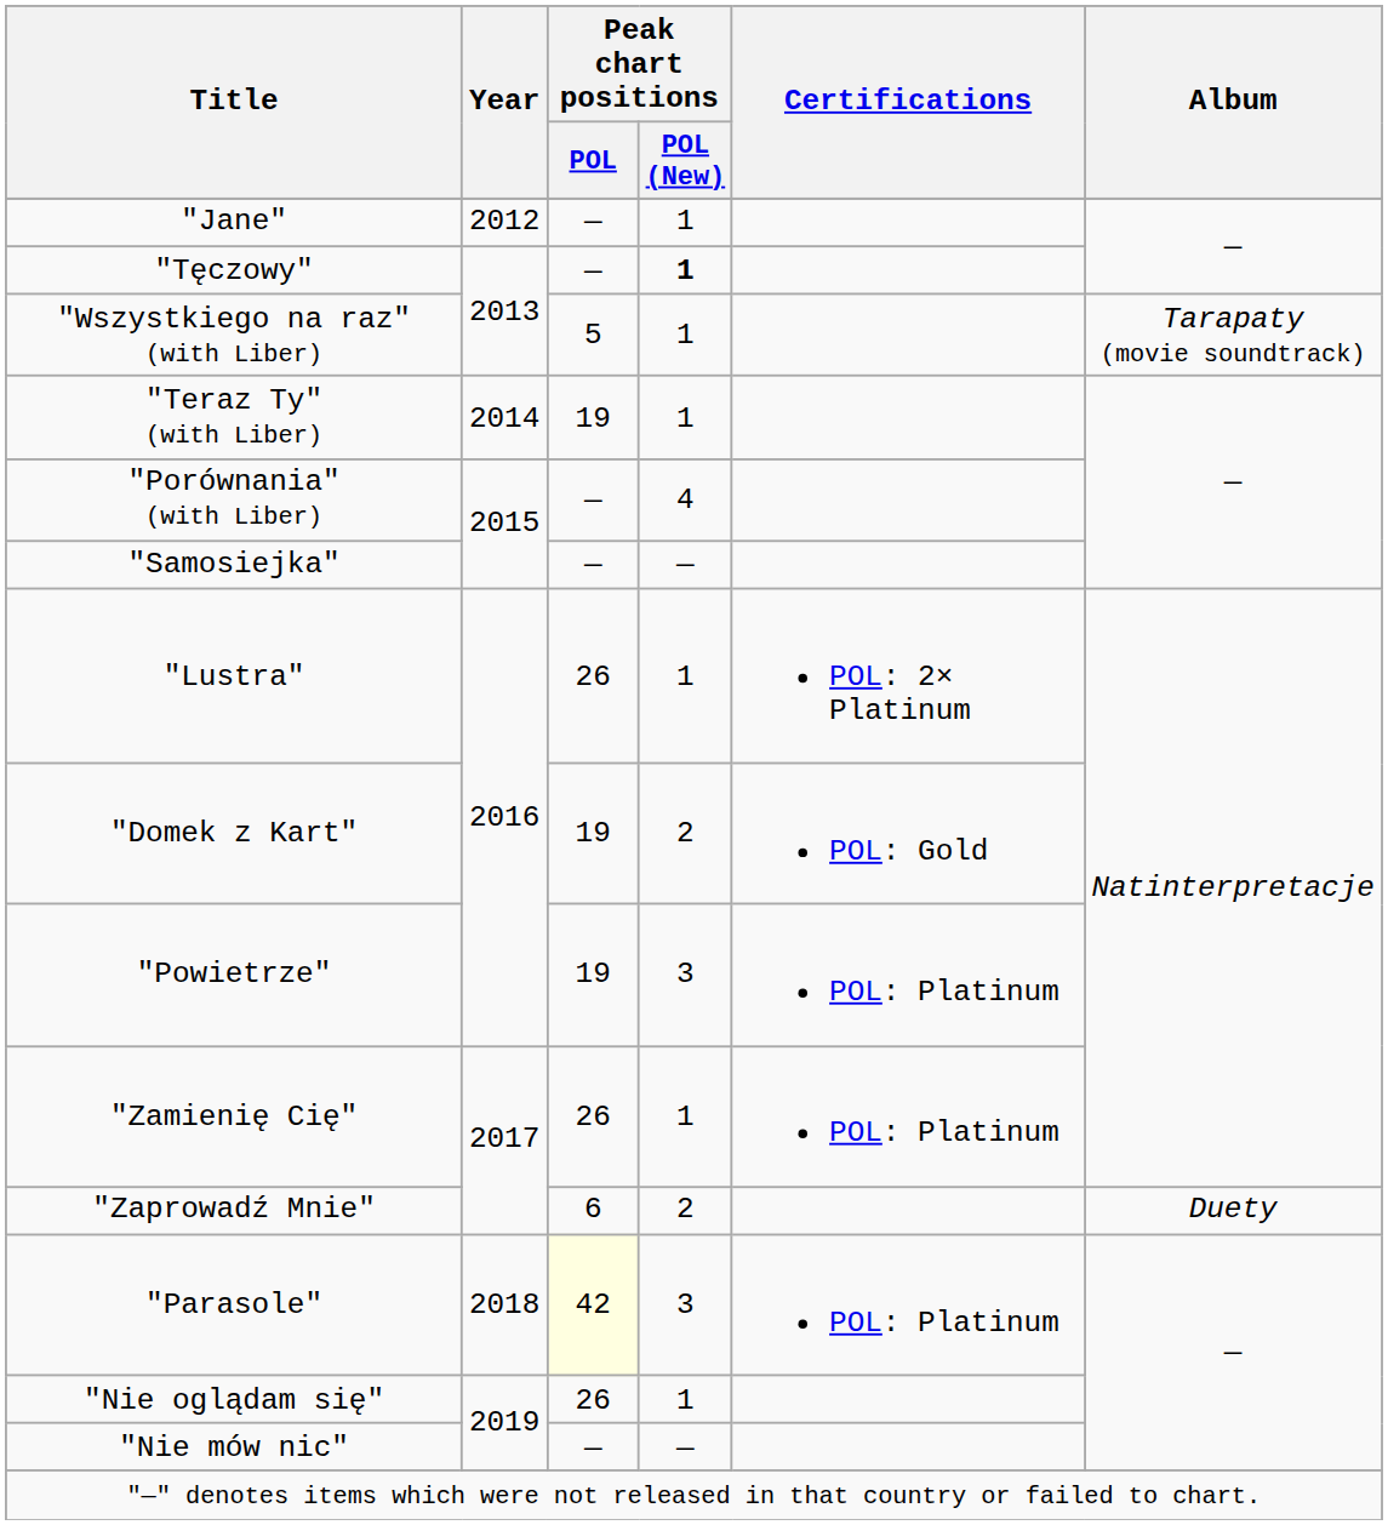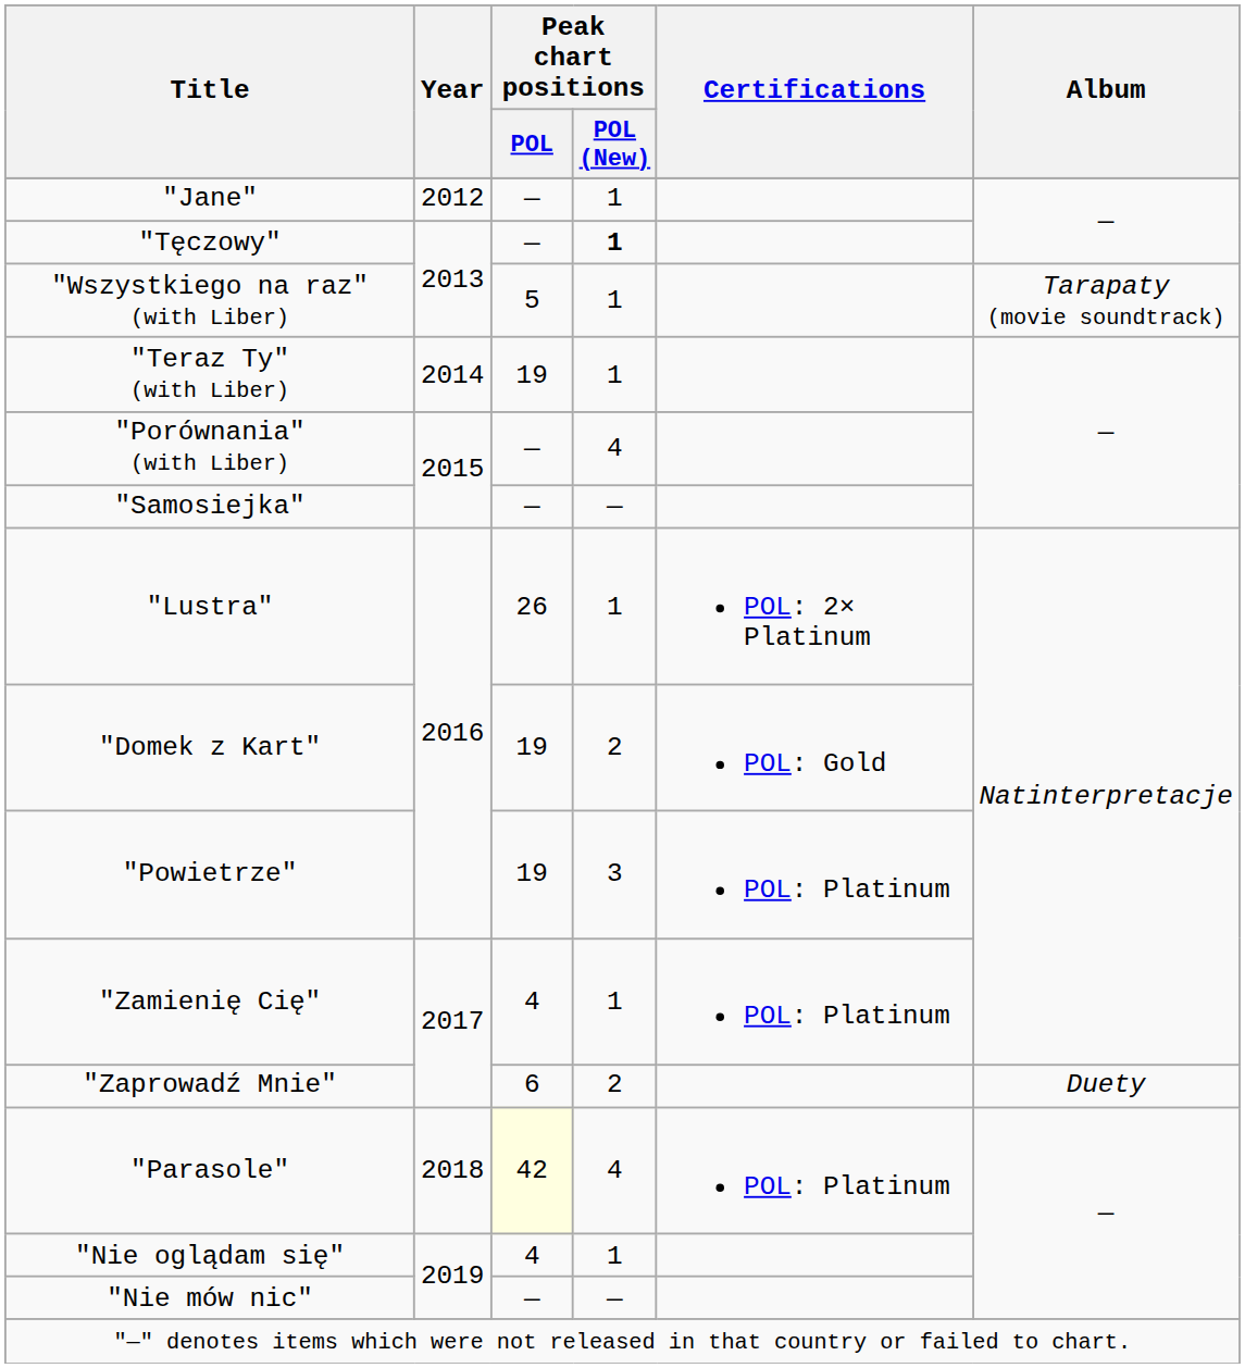"Zamienię Cię" | Peak chart positions / POL: 26 -> 4
"Parasole" | Peak chart positions / POL (New): 3 -> 4
"Nie oglądam się" | Peak chart positions / POL: 26 -> 4
